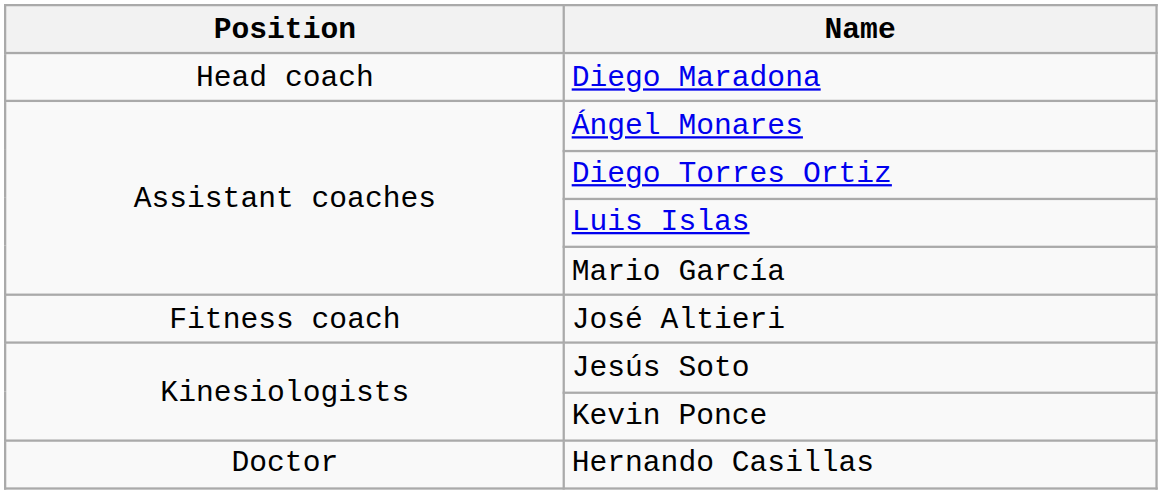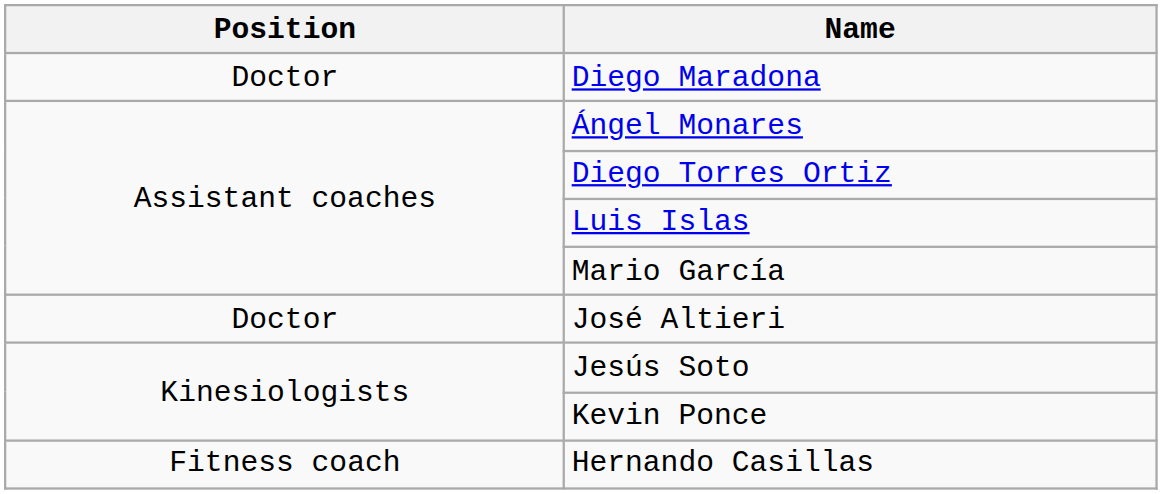Diego Maradona | Position: Head coach -> Doctor
José Altieri | Position: Fitness coach -> Doctor
Hernando Casillas | Position: Doctor -> Fitness coach
